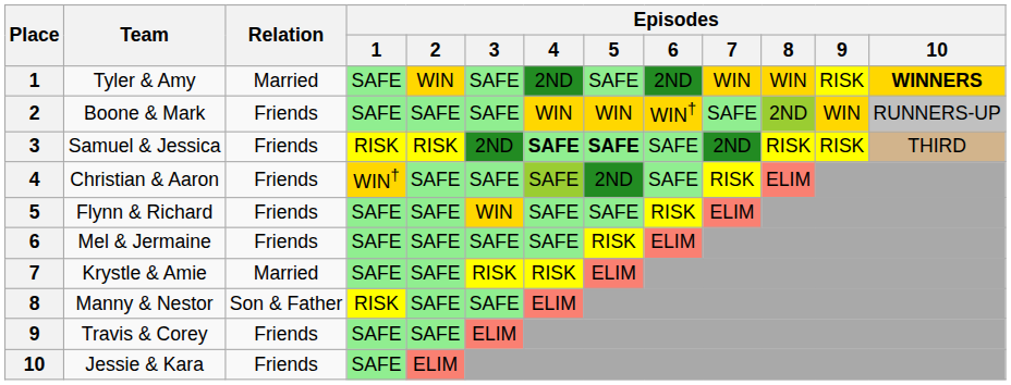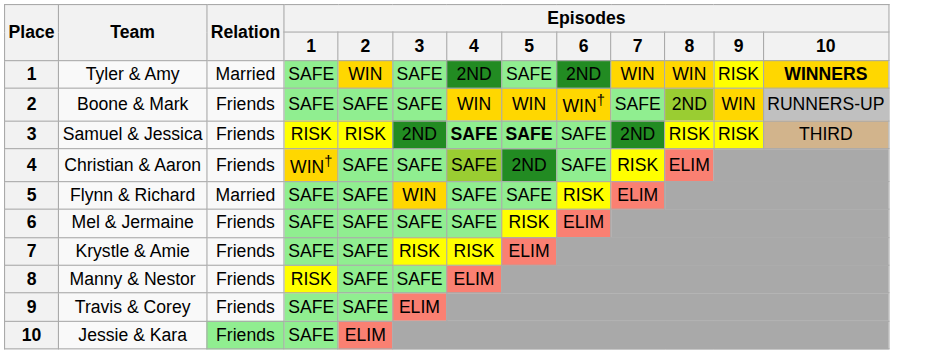Flynn & Richard | Relation: Friends -> Married
Krystle & Amie | Relation: Married -> Friends
Manny & Nestor | Relation: Son & Father -> Friends
Jessie & Kara | Relation: no background -> lightgreen background
